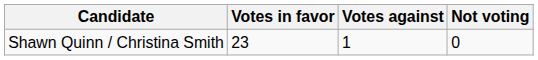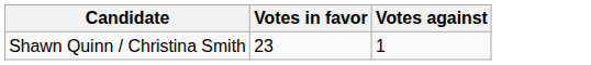- column: Not voting | 0
